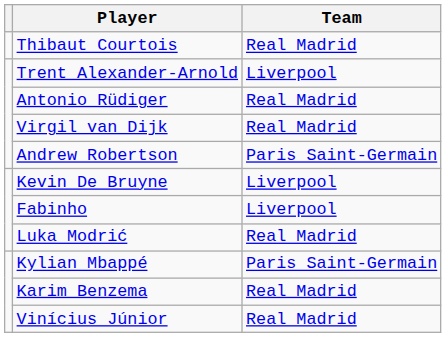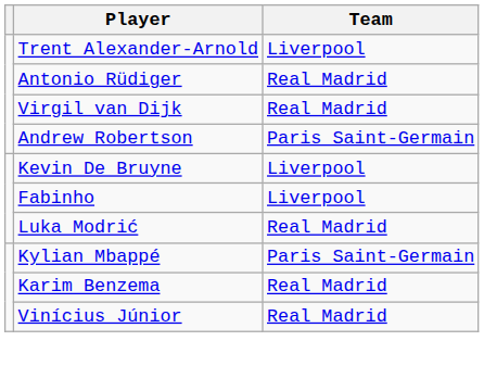- row: Thibaut Courtois | Real Madrid
